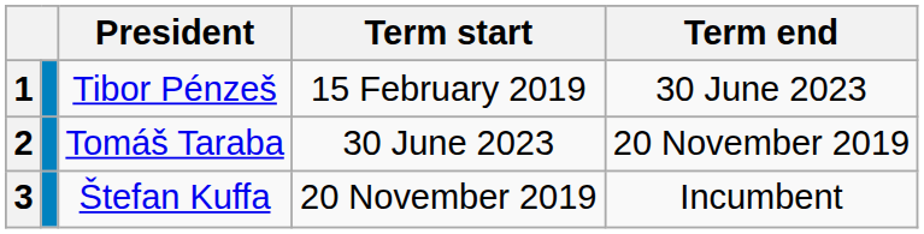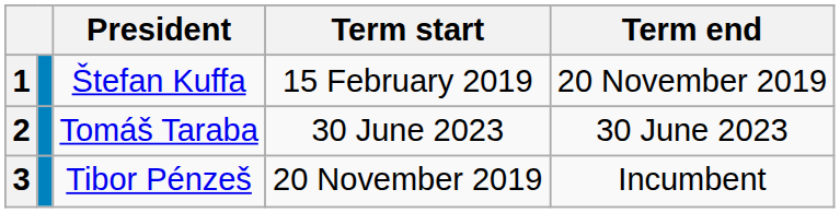1 | President: Tibor Pénzeš -> Štefan Kuffa
1 | Term end: 30 June 2023 -> 20 November 2019
2 | Term end: 20 November 2019 -> 30 June 2023
3 | President: Štefan Kuffa -> Tibor Pénzeš
